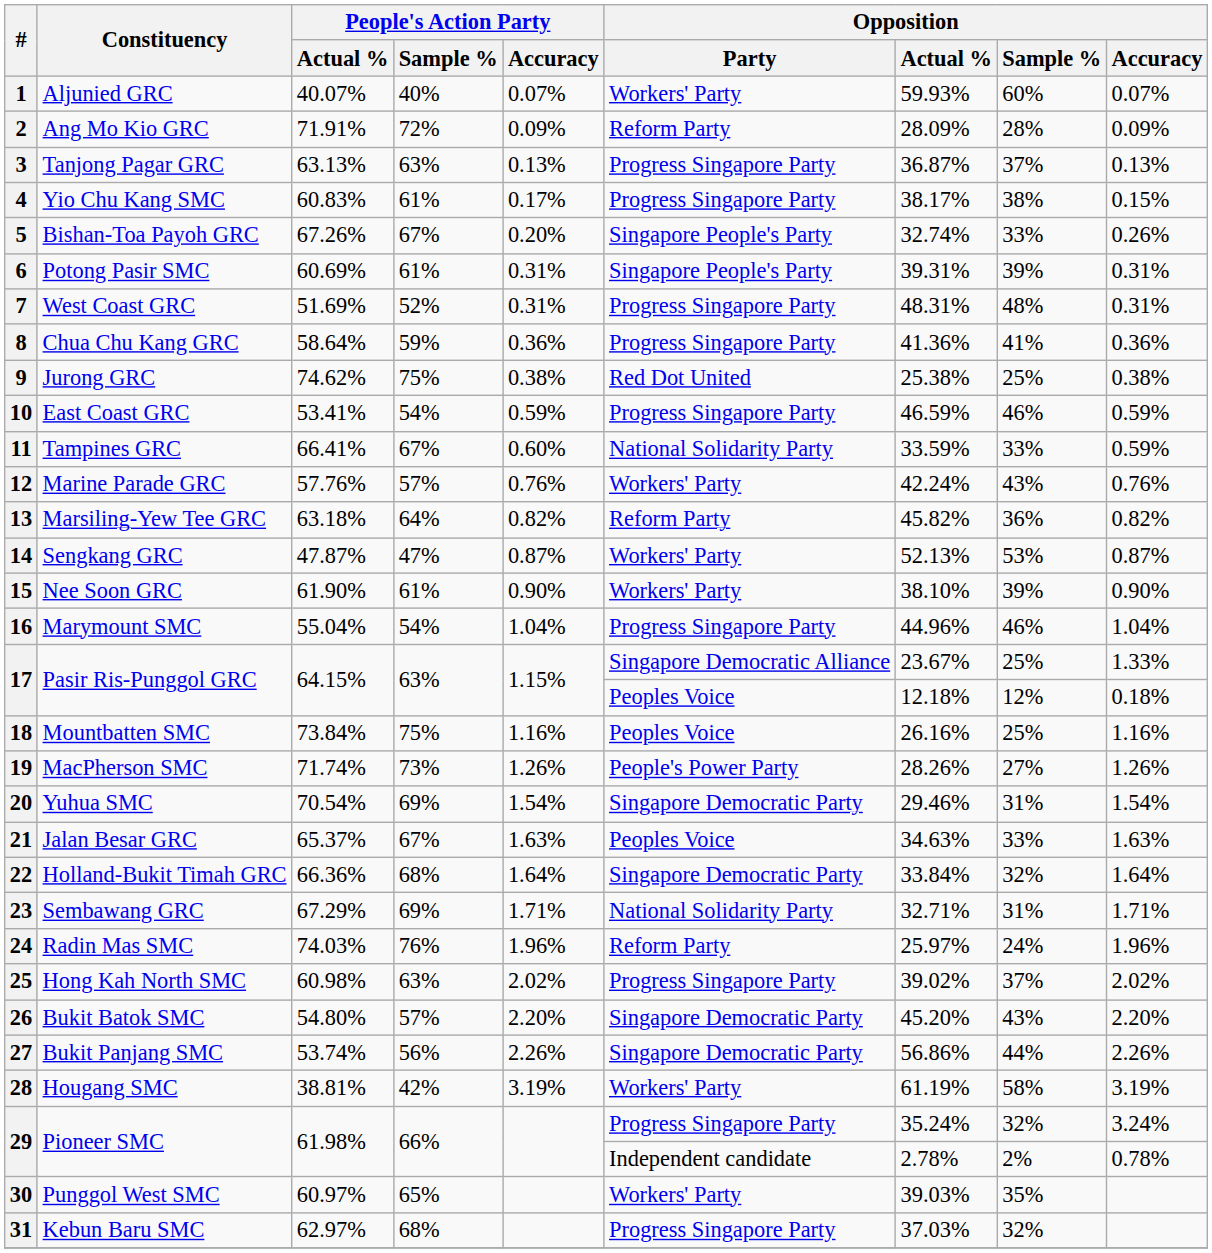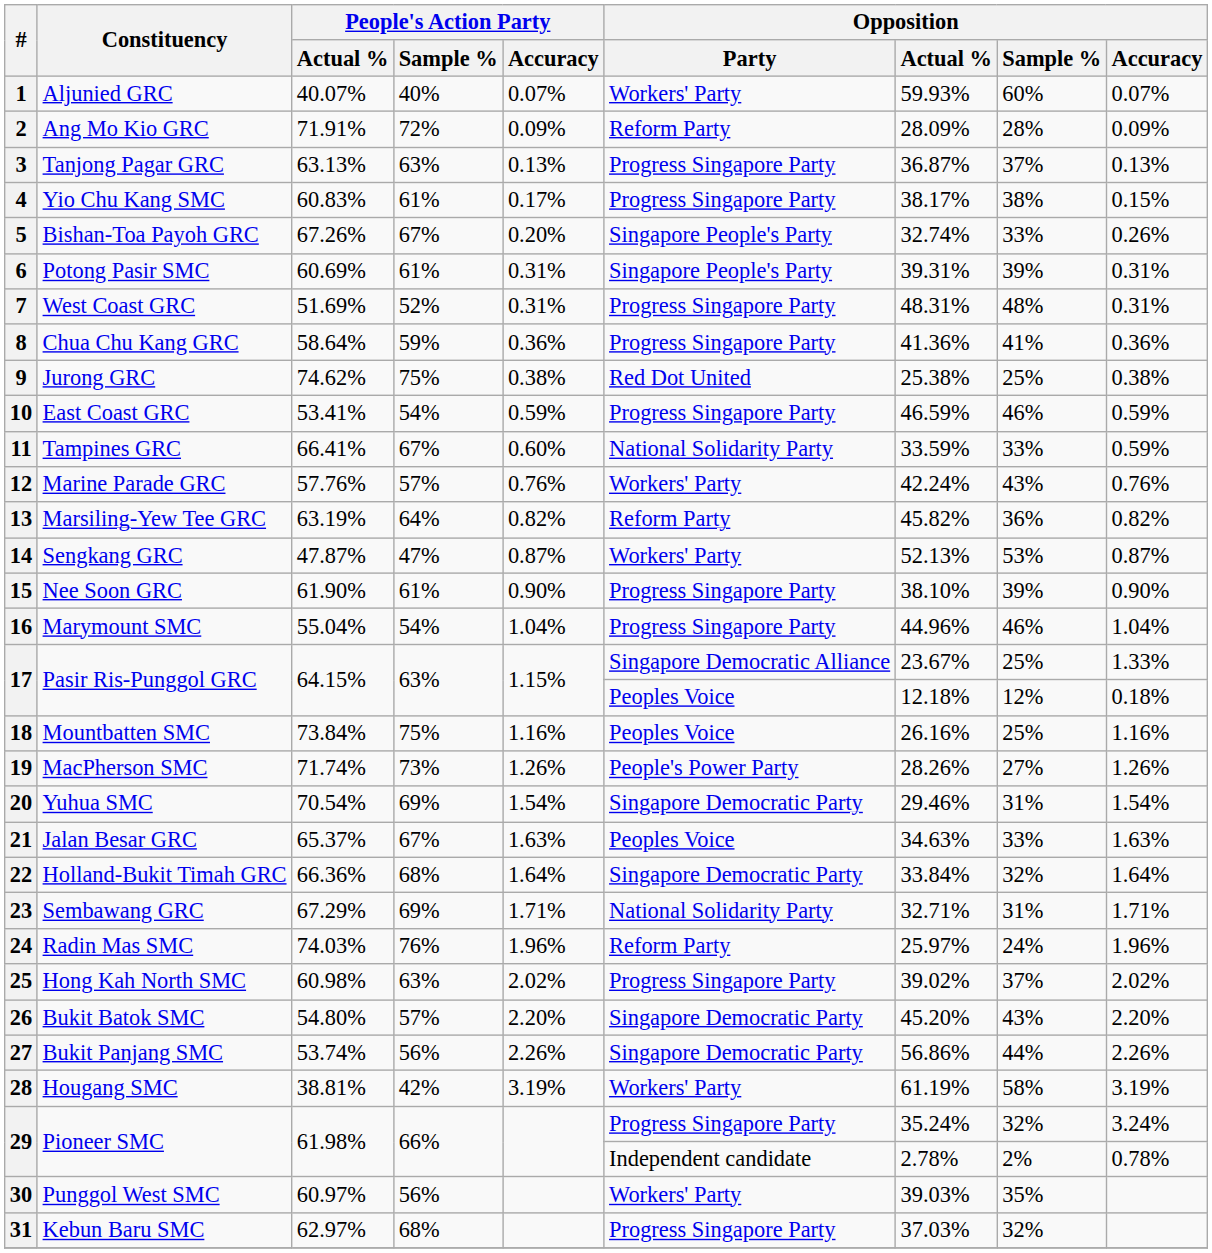13 | People's Action Party / Actual %: 63.18% -> 63.19%
15 | Opposition / Party: Workers' Party -> Progress Singapore Party
30 | People's Action Party / Sample %: 65% -> 56%
